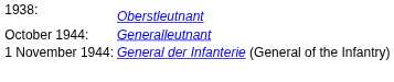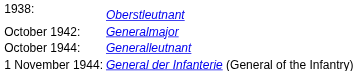+ row: October 1942: | Generalmajor
